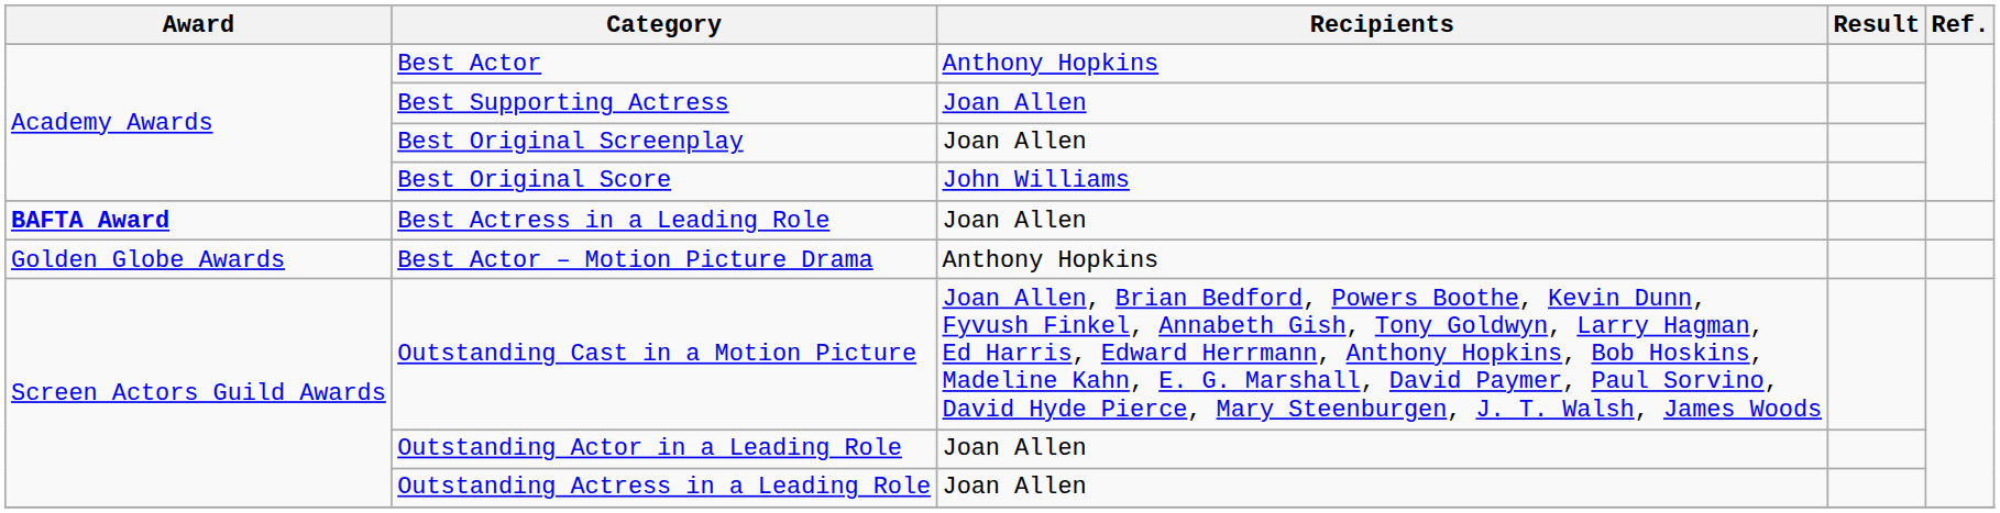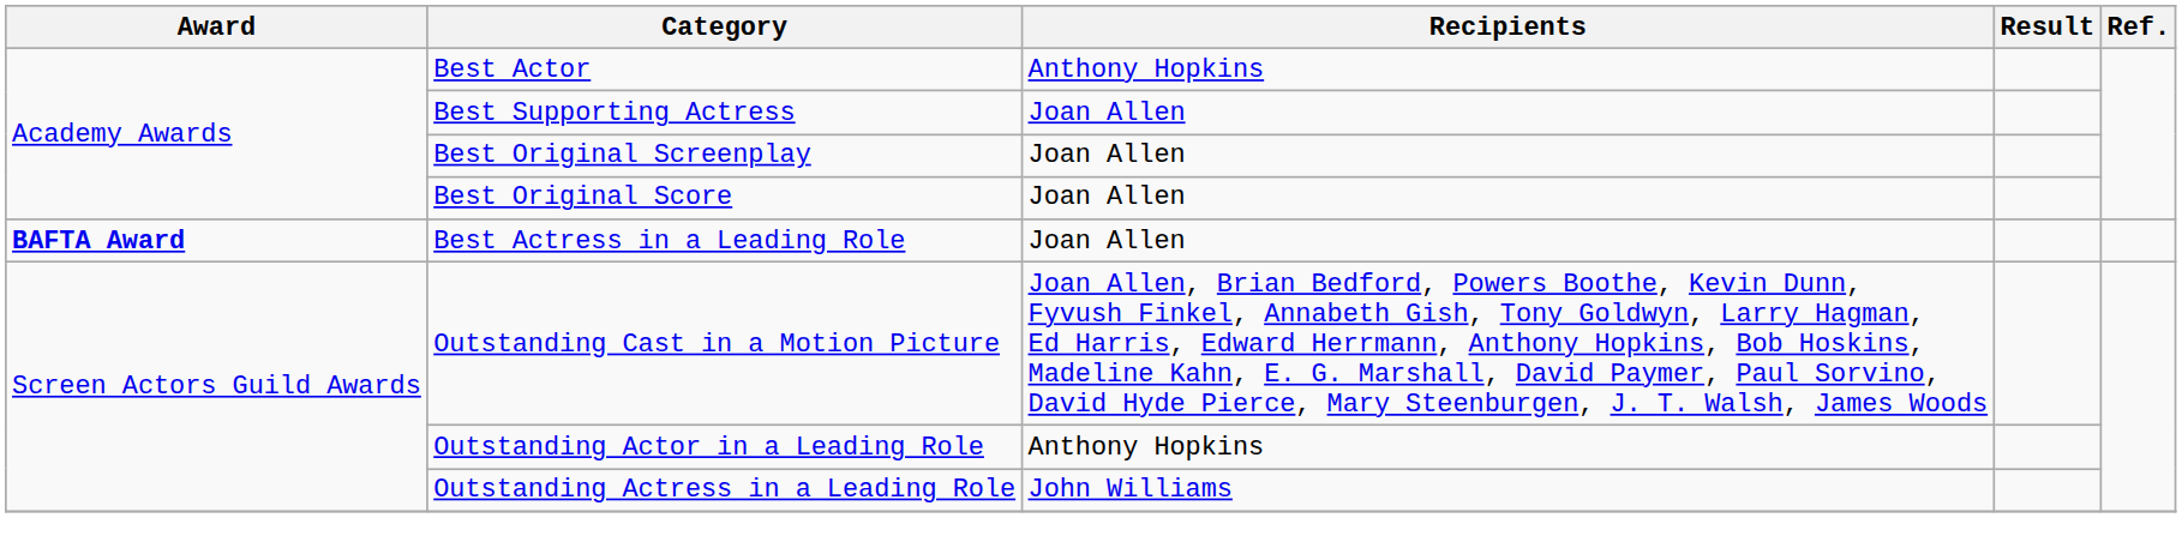Best Original Score | Recipients: John Williams -> Joan Allen
- row: Golden Globe Awards | Best Actor – Motion Picture Drama | Anthony Hopkins
Outstanding Actor in a Leading Role | Recipients: Joan Allen -> Anthony Hopkins
Outstanding Actress in a Leading Role | Recipients: Joan Allen -> John Williams
